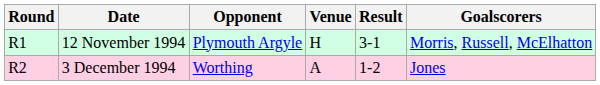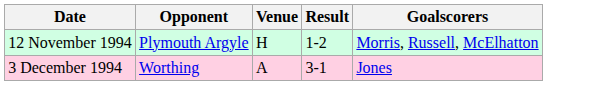- column: Round | R1 | R2
12 November 1994 | Result: 3-1 -> 1-2
3 December 1994 | Result: 1-2 -> 3-1
